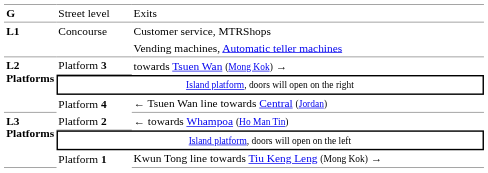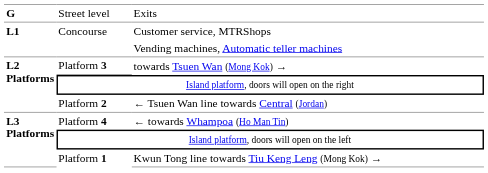← Tsuen Wan line towards Central (Jordan) | column 2: Platform 4 -> Platform 2
← towards Whampoa (Ho Man Tin) | column 2: Platform 2 -> Platform 4
